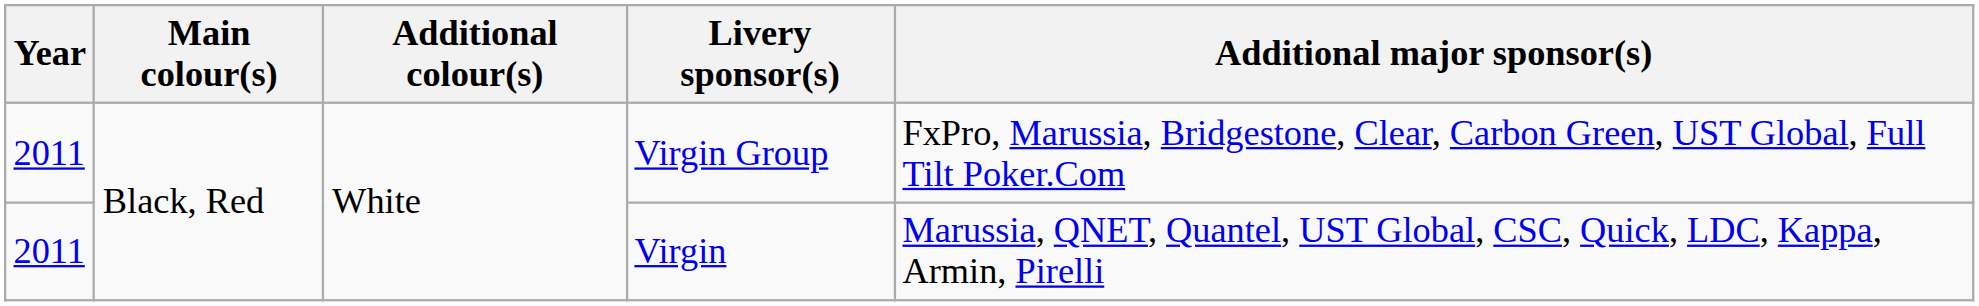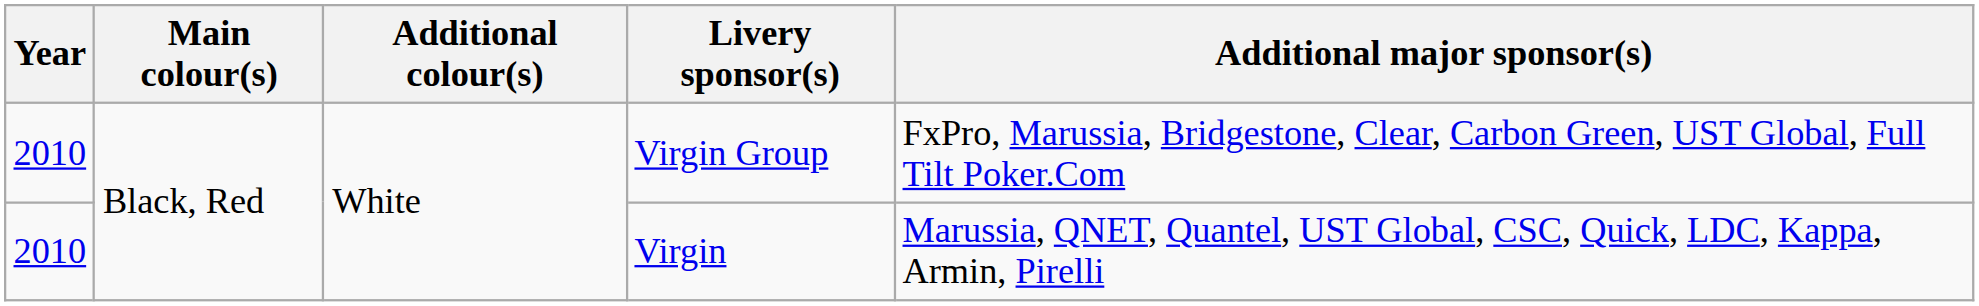Virgin Group | Year: 2011 -> 2010
Virgin | Year: 2011 -> 2010
